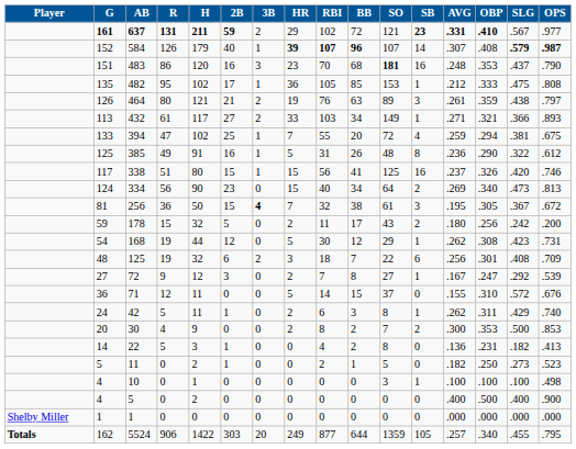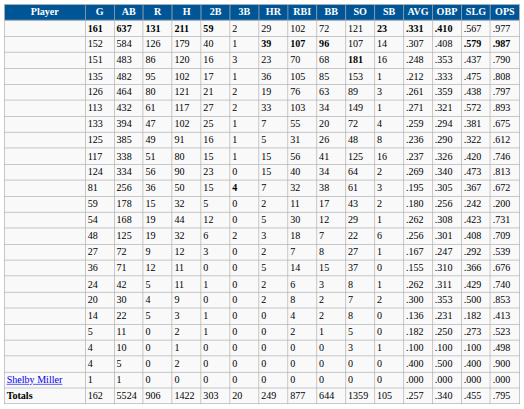432 | SLG: .366 -> .572
71 | SLG: .572 -> .366
